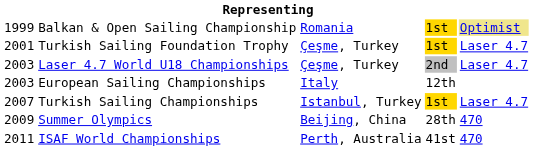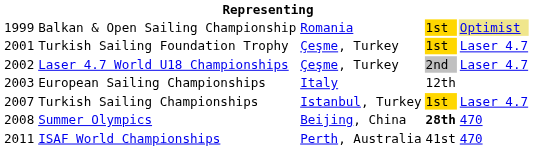Laser 4.7 World U18 Championships | column 1: 2003 -> 2002
Summer Olympics | column 1: 2009 -> 2008
Summer Olympics | column 4: normal -> bold
